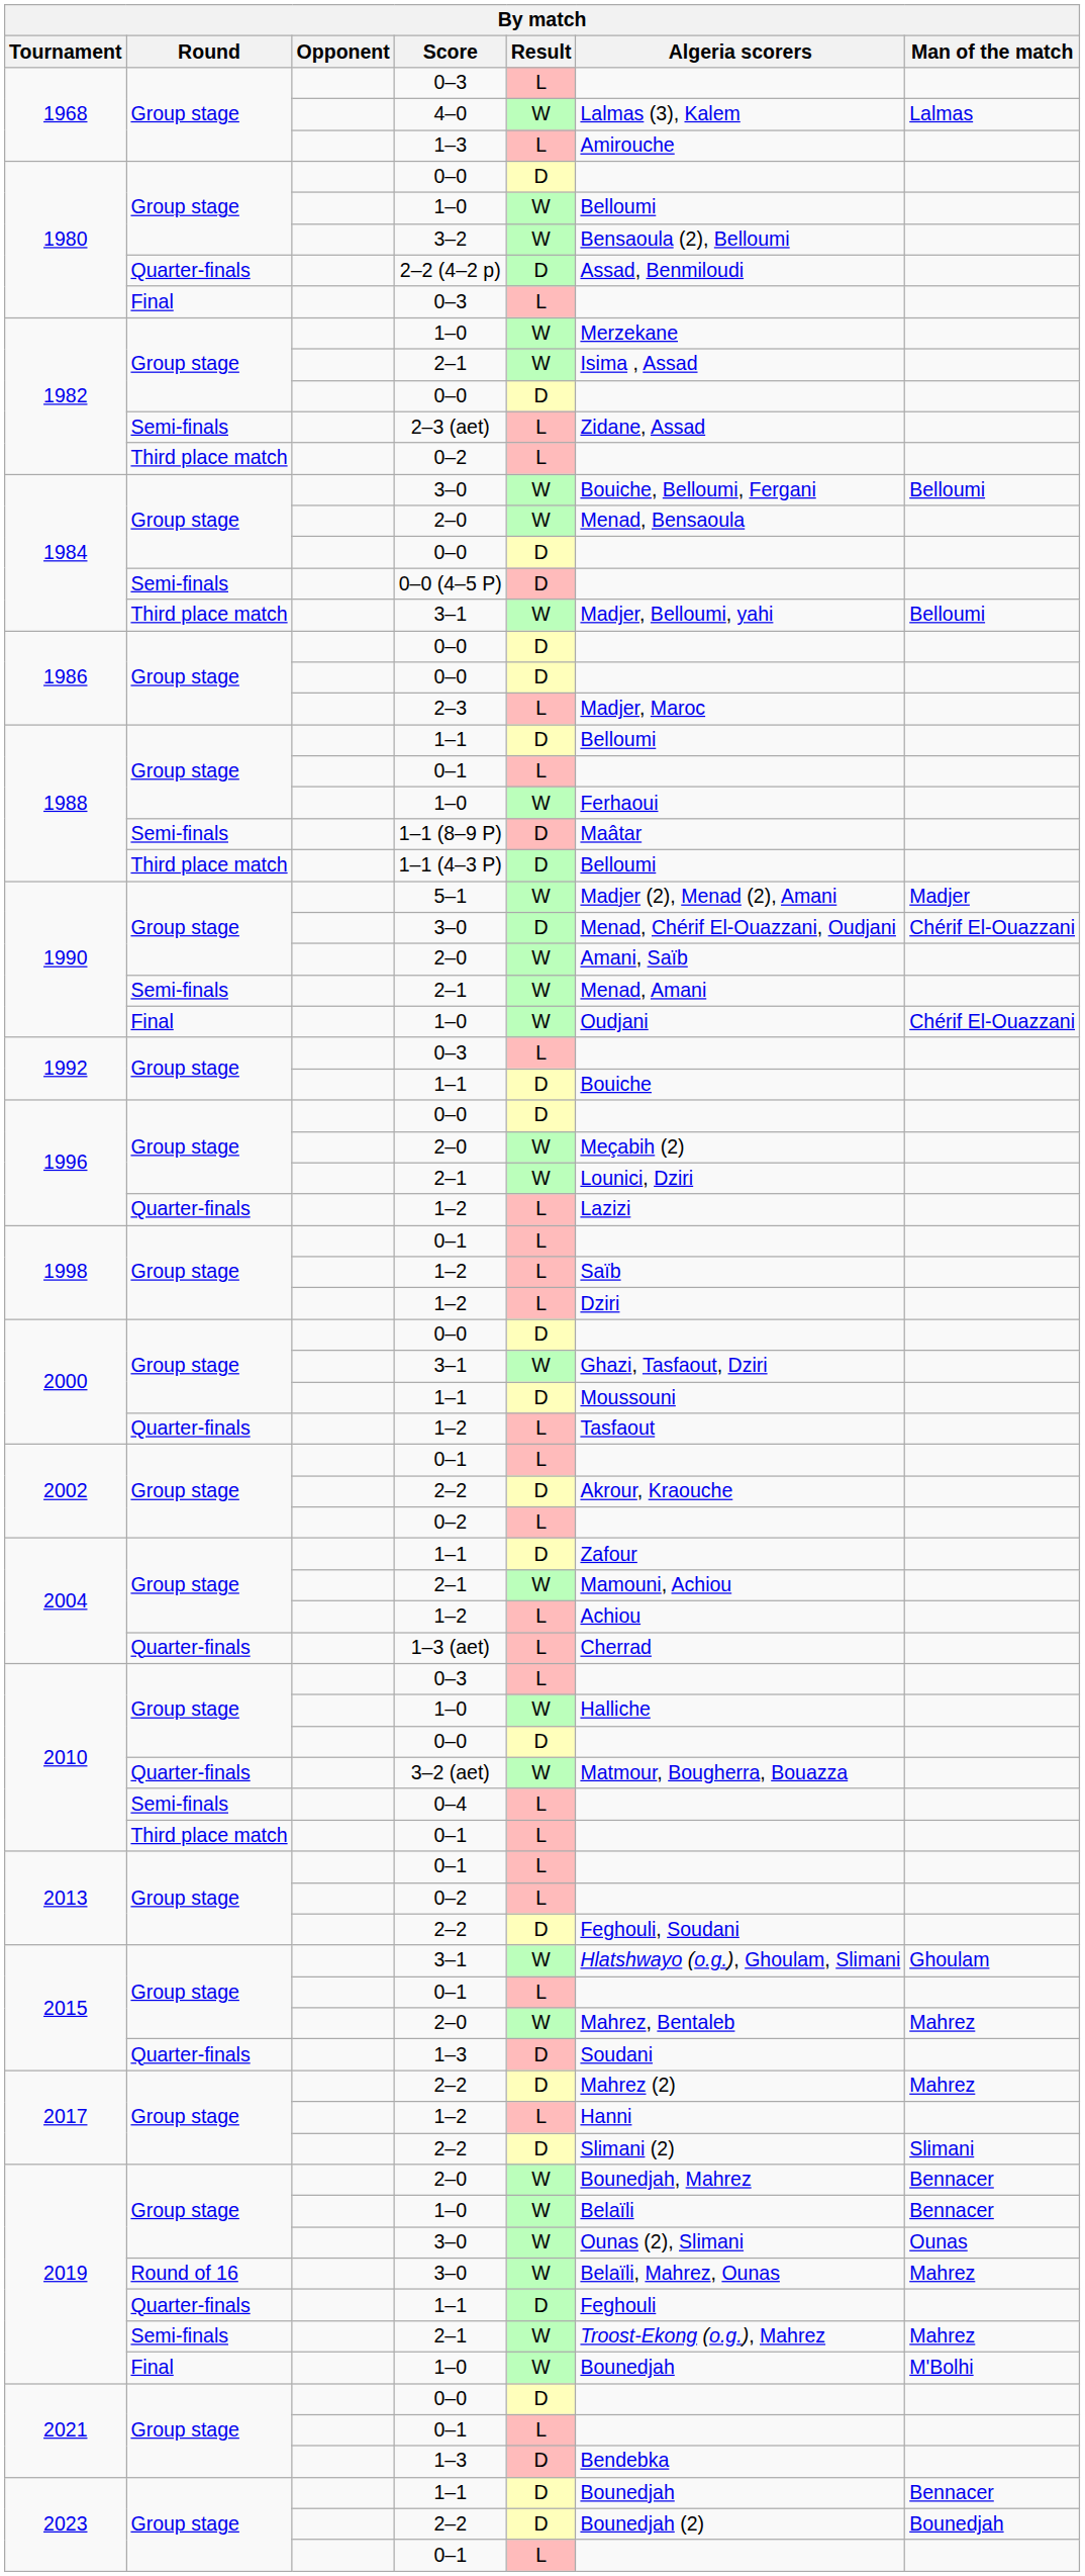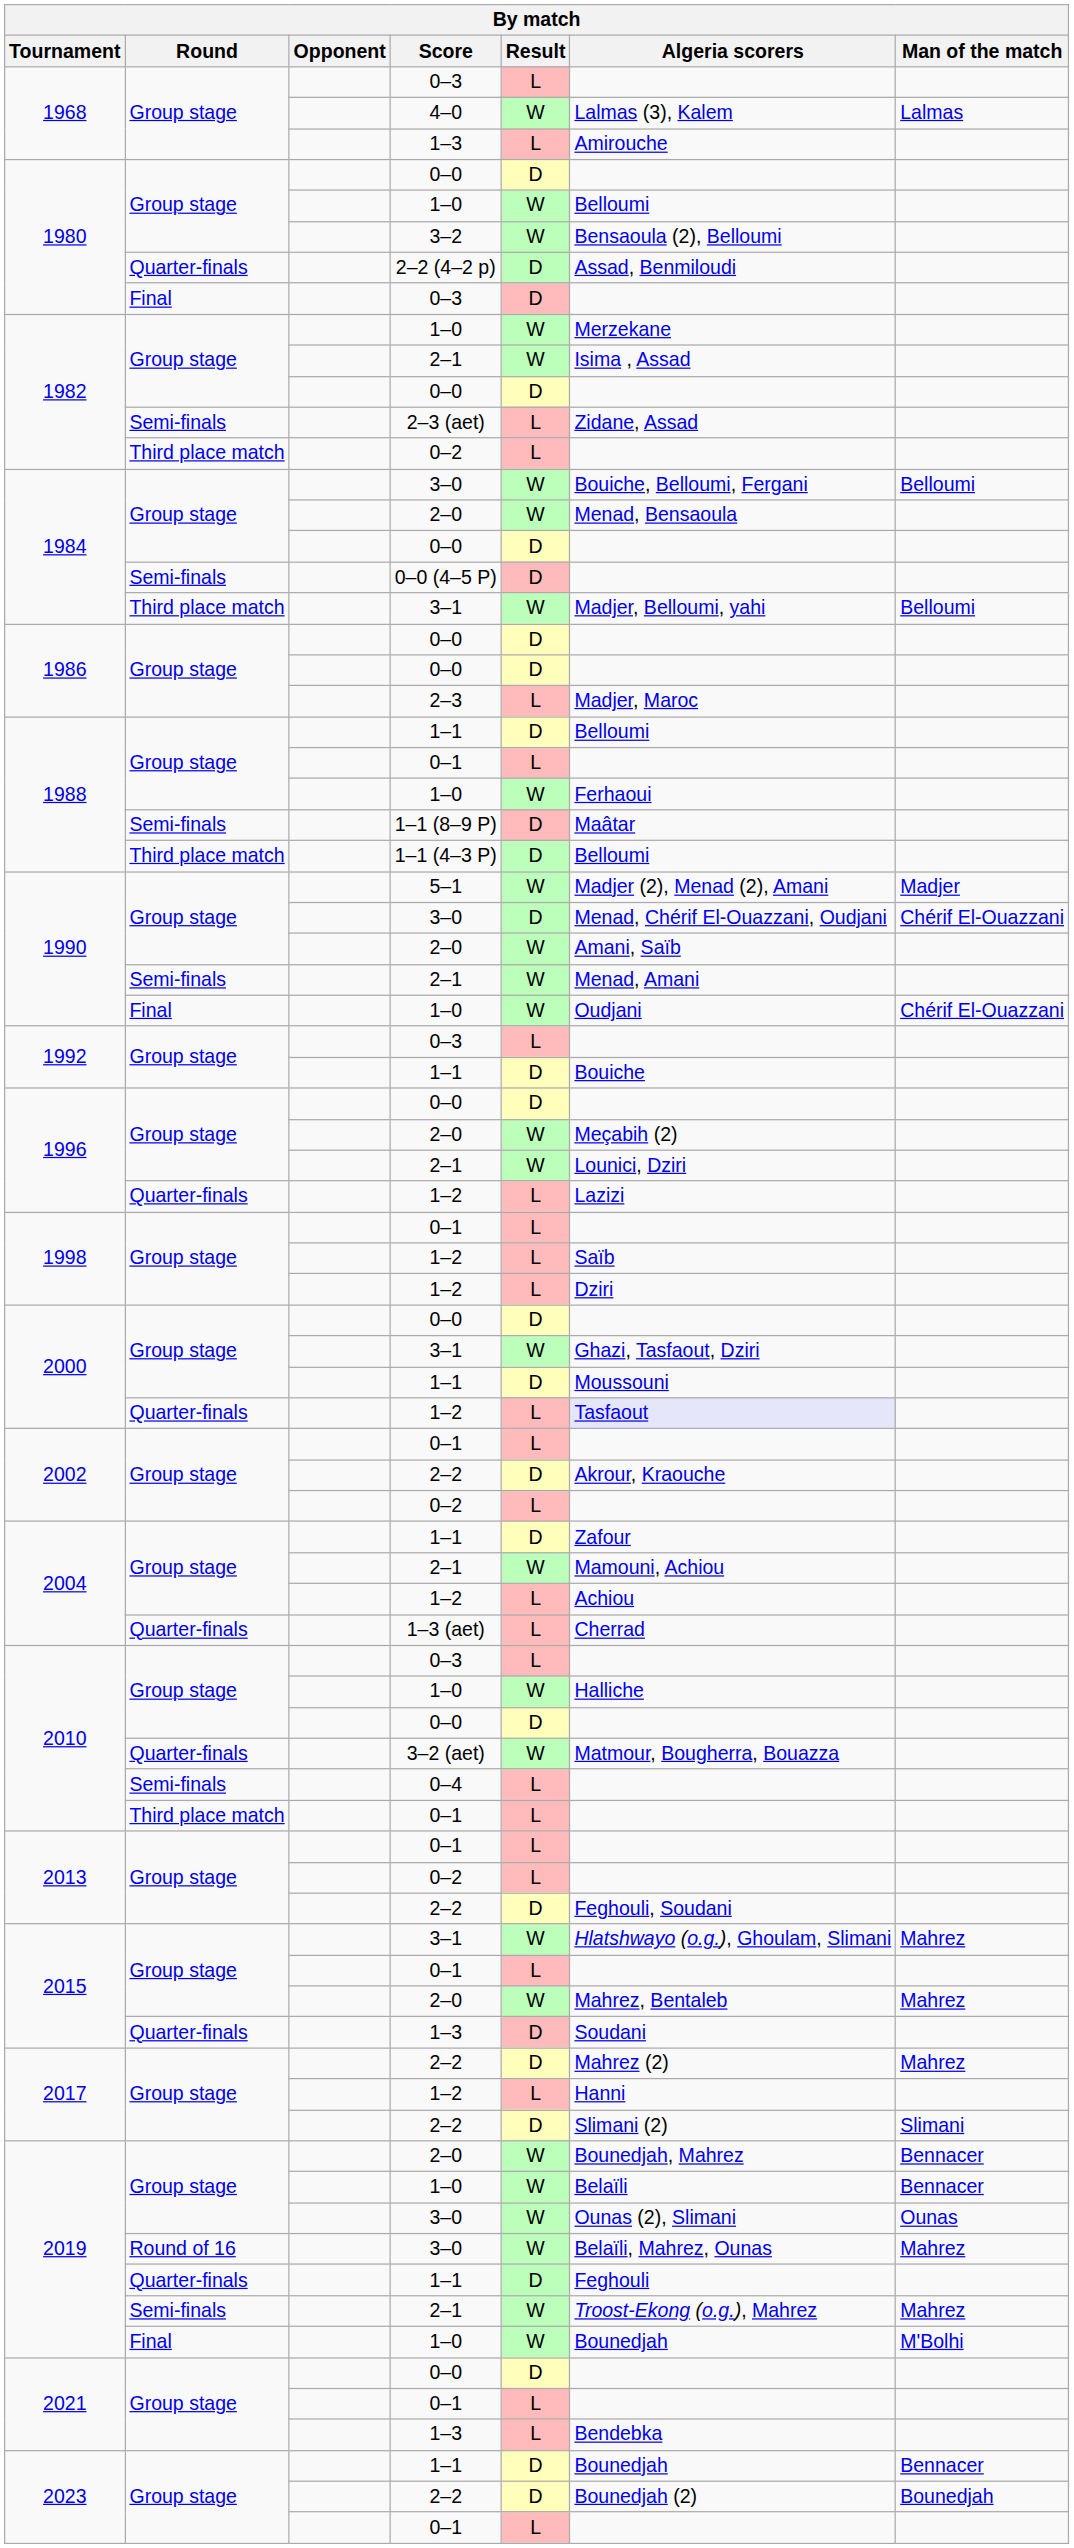1980 / 0–3 | Result: L -> D
2000 / 1–2 | Algeria scorers: no background -> lavender background
2015 / 3–1 | Man of the match: Ghoulam -> Mahrez
2021 / 1–3 | Result: D -> L
